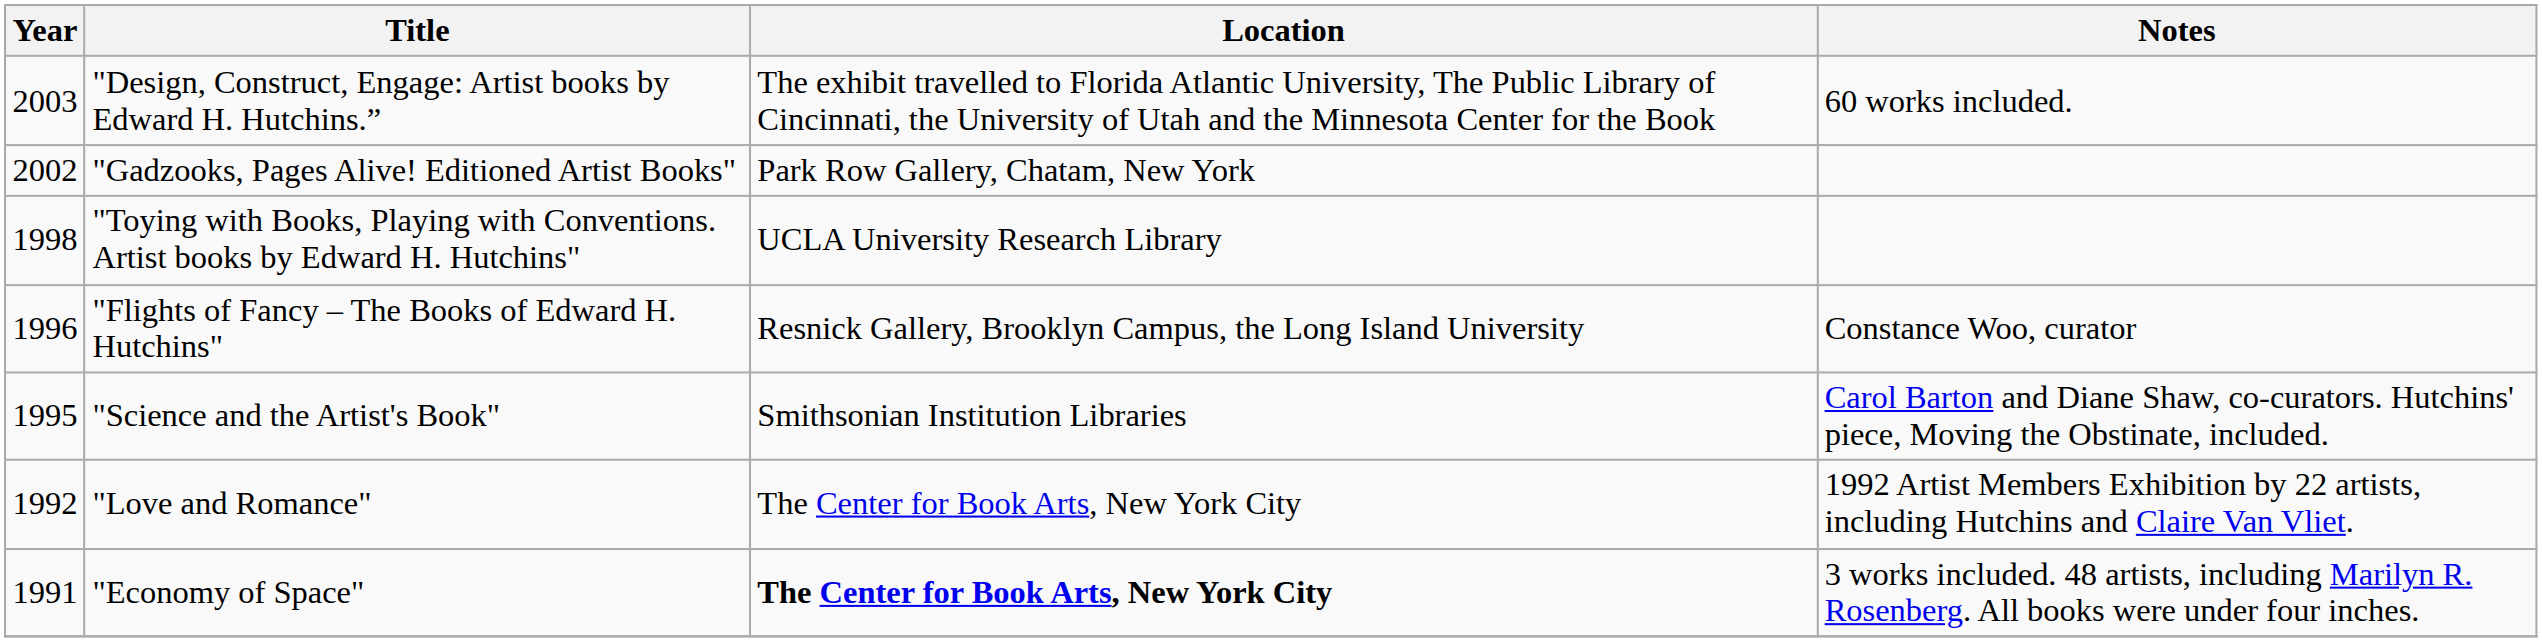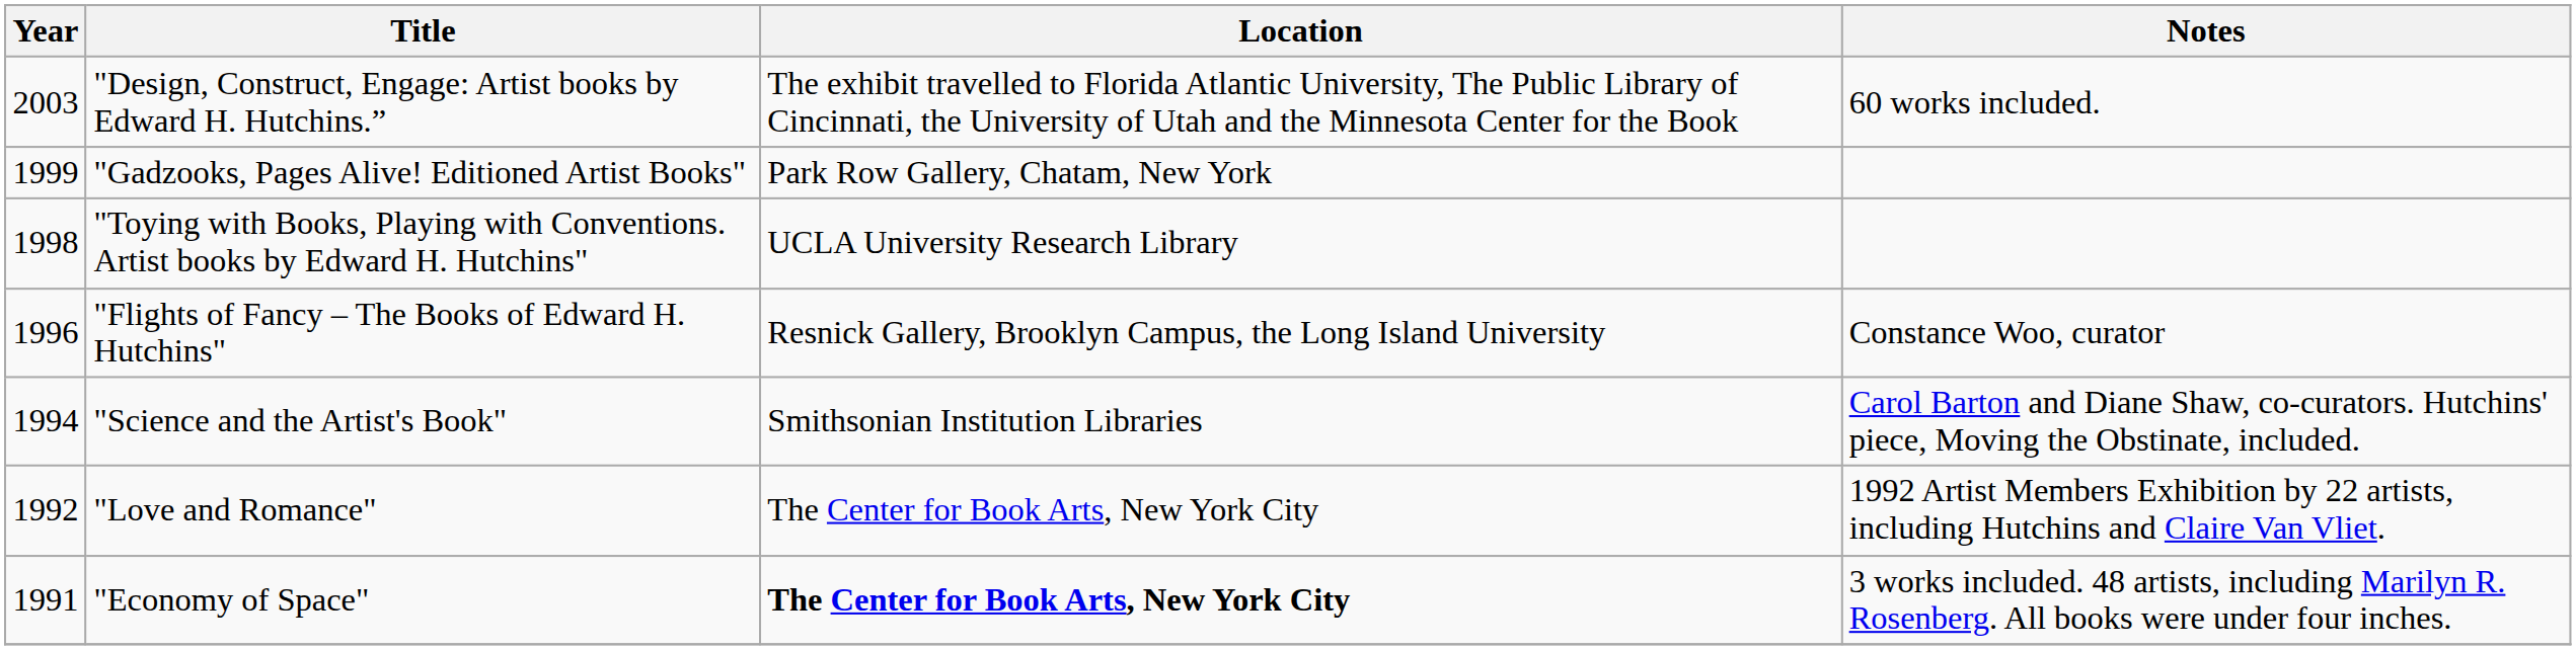"Gadzooks, Pages Alive! Editioned Artist Books" | Year: 2002 -> 1999
"Science and the Artist's Book" | Year: 1995 -> 1994
